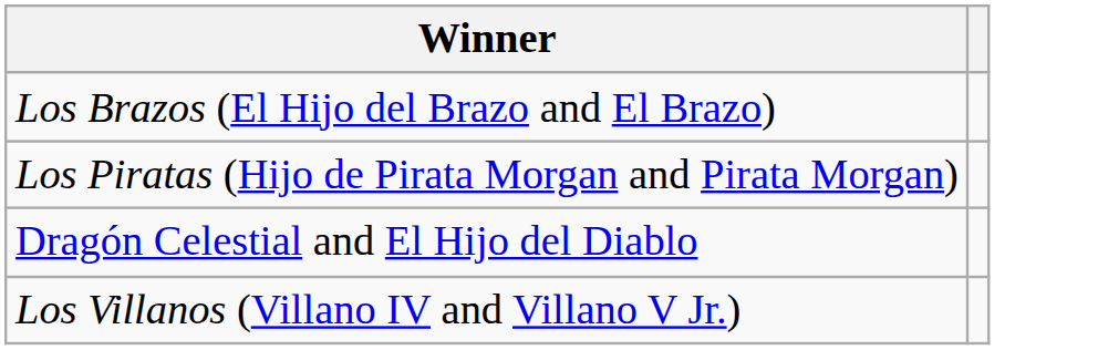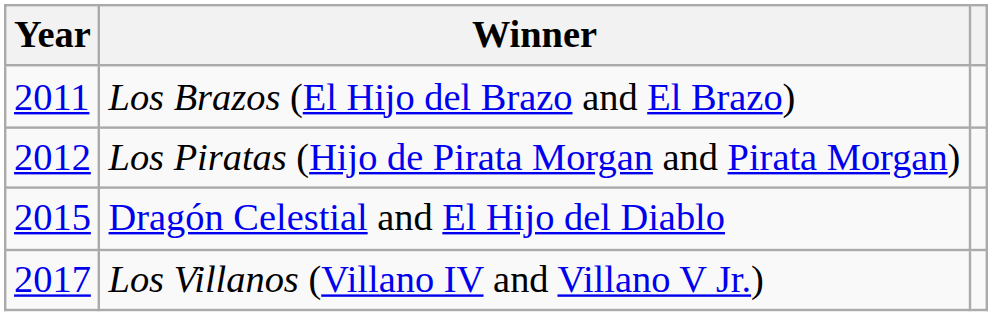+ column: Year | 2011 | 2012 | 2015 | 2017
